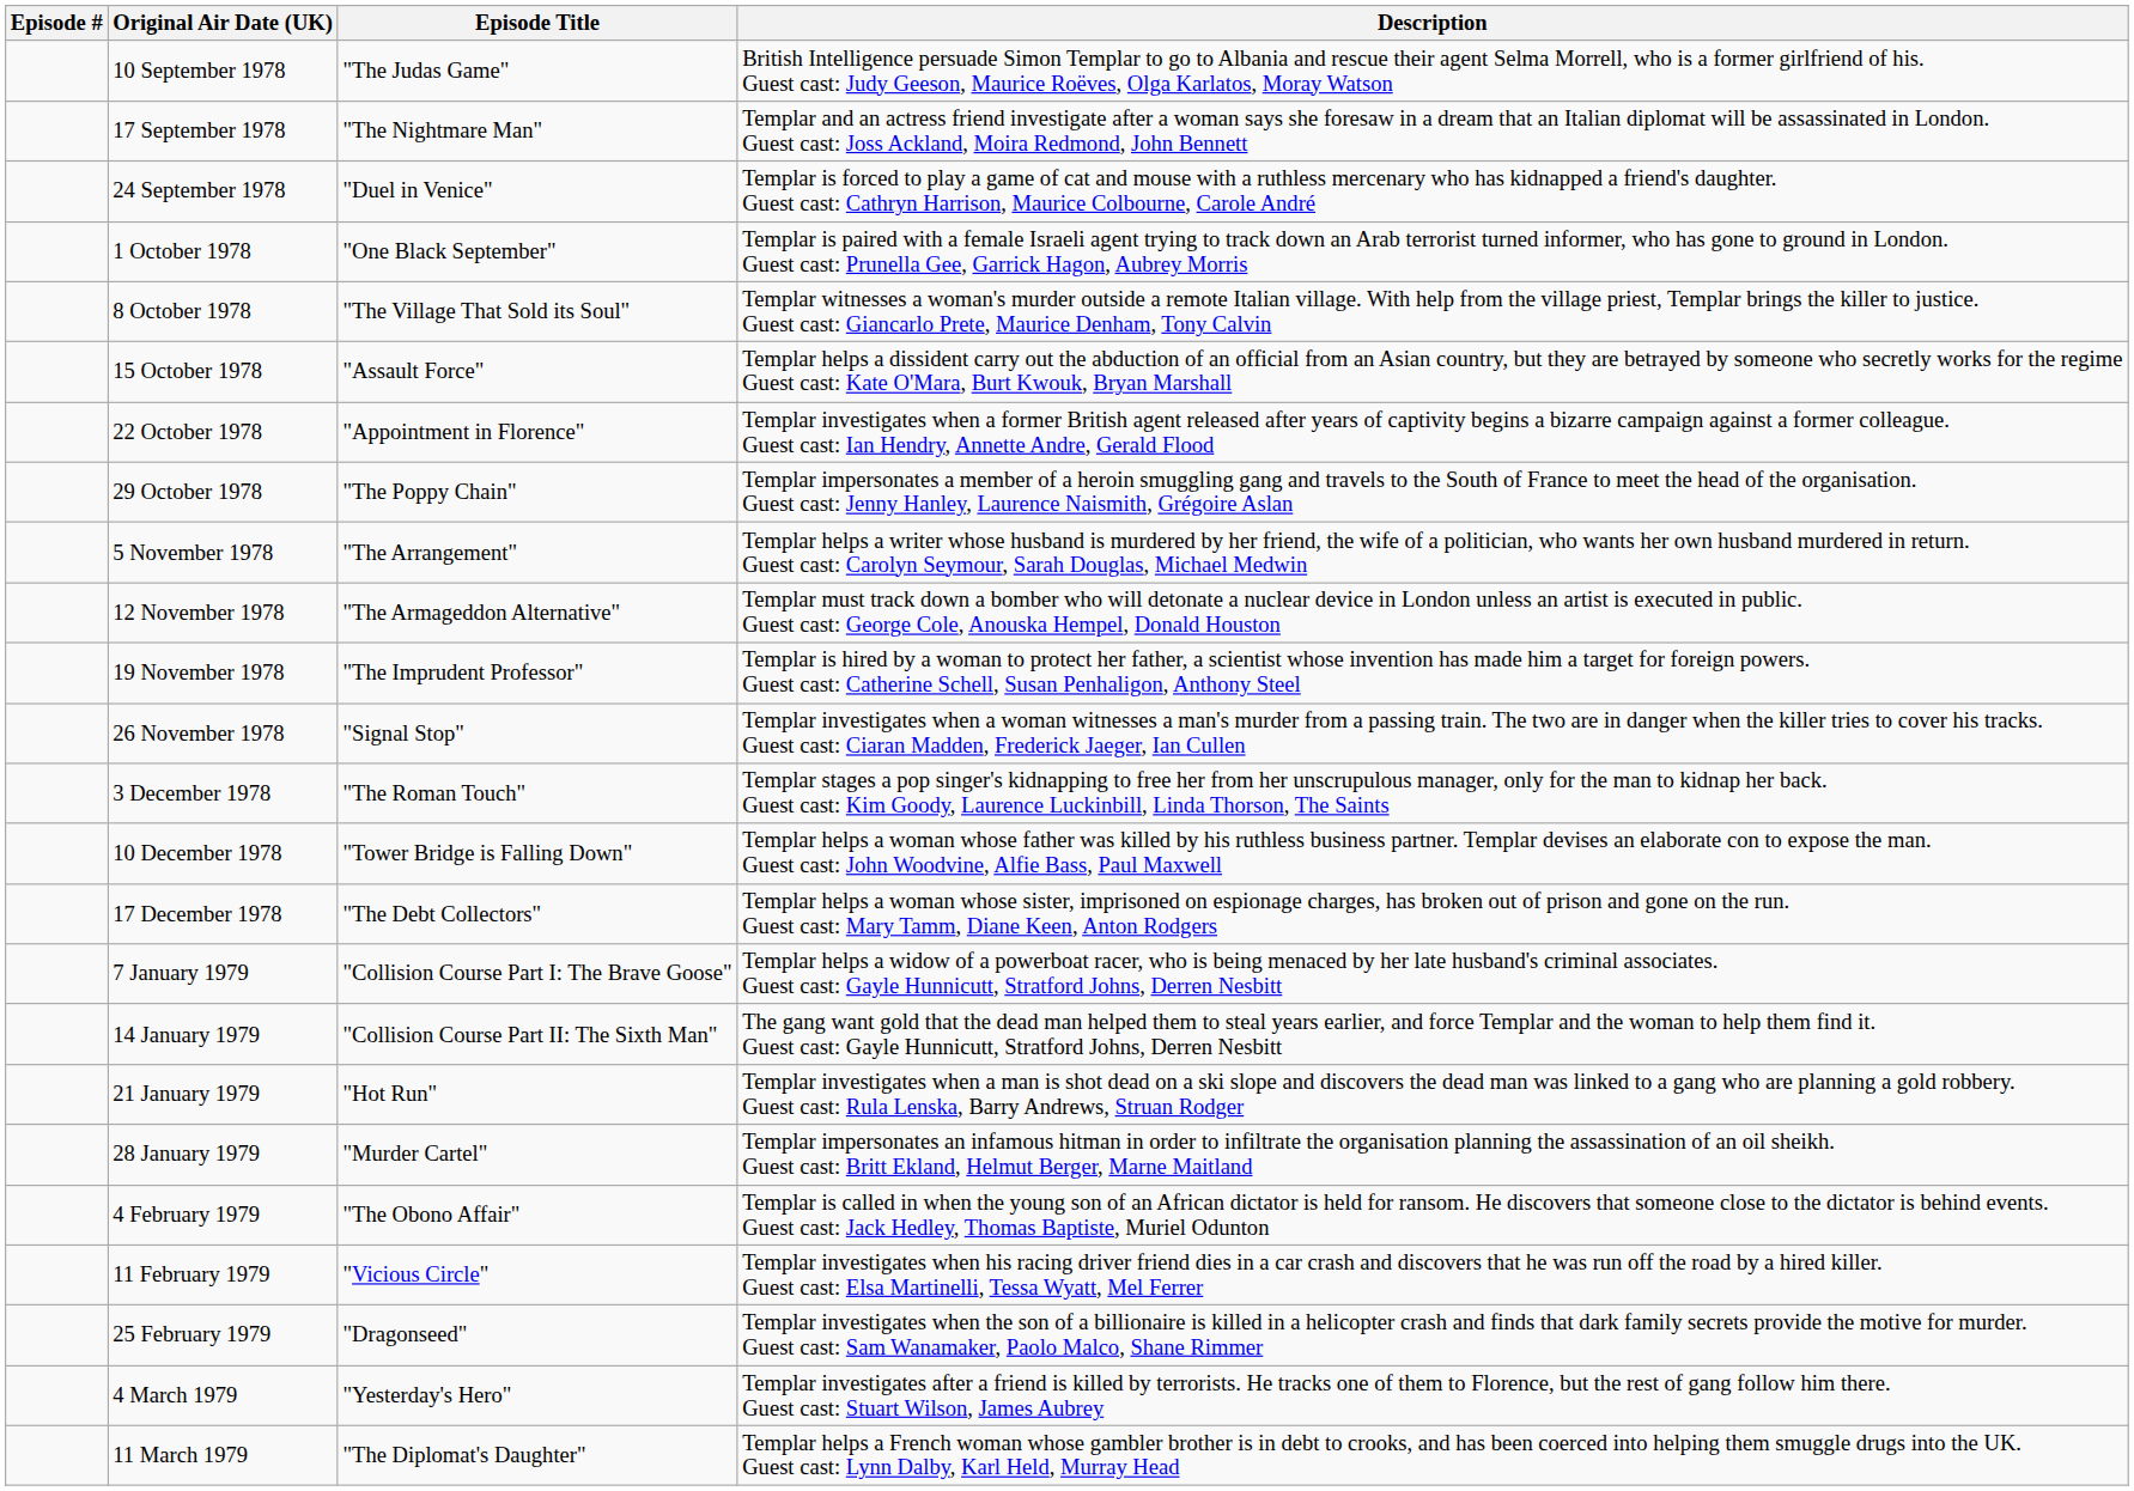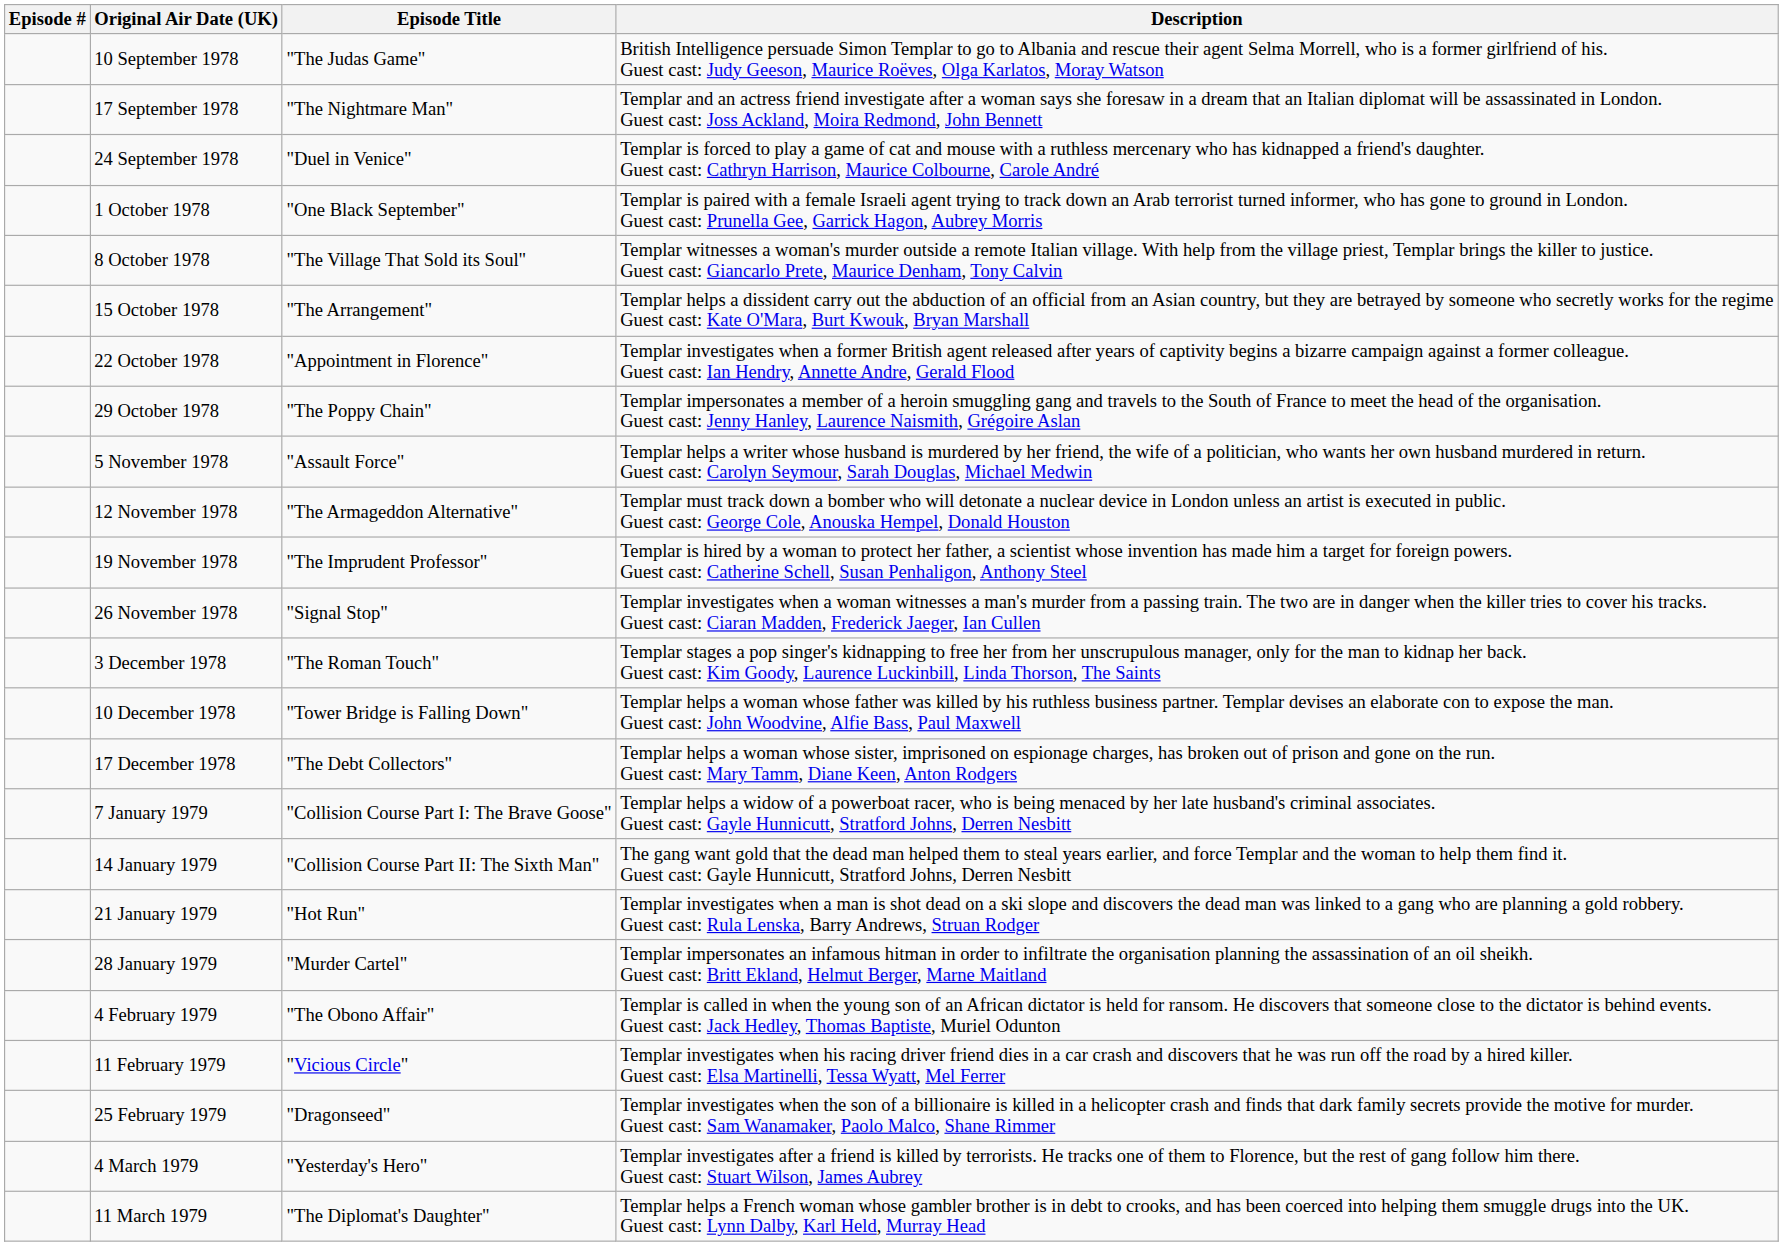15 October 1978 | Episode Title: "Assault Force" -> "The Arrangement"
5 November 1978 | Episode Title: "The Arrangement" -> "Assault Force"
